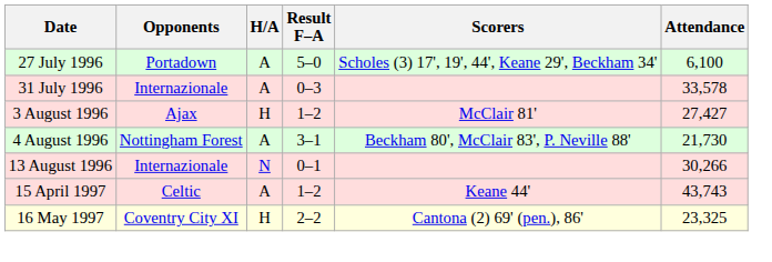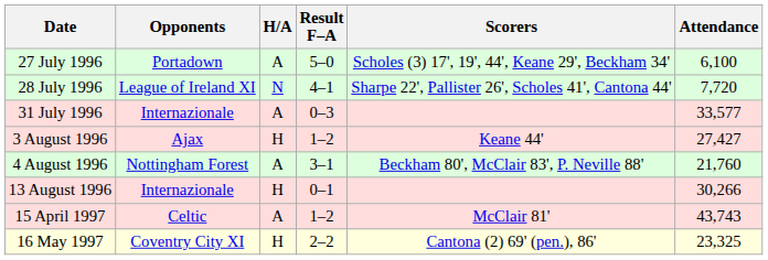+ row: 28 July 1996 | League of Ireland XI | N | 4–1 | Sharpe 22', Pallister 26', Scholes 41', Cantona 44' | 7,720
31 July 1996 | Attendance: 33,578 -> 33,577
3 August 1996 | Scorers: McClair 81' -> Keane 44'
4 August 1996 | Attendance: 21,730 -> 21,760
13 August 1996 | H/A: N -> H
15 April 1997 | Scorers: Keane 44' -> McClair 81'
